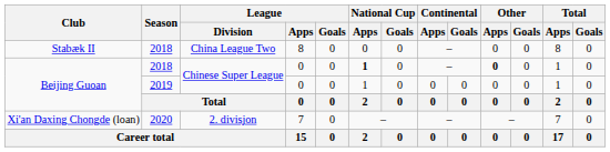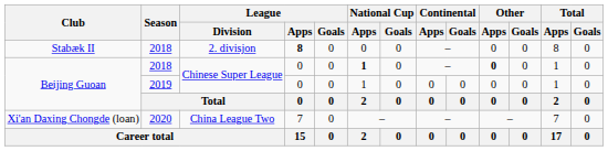Stabæk II | League / Division: China League Two -> 2. divisjon
Stabæk II | League / Apps: normal -> bold
Xi'an Daxing Chongde (loan) | League / Division: 2. divisjon -> China League Two
